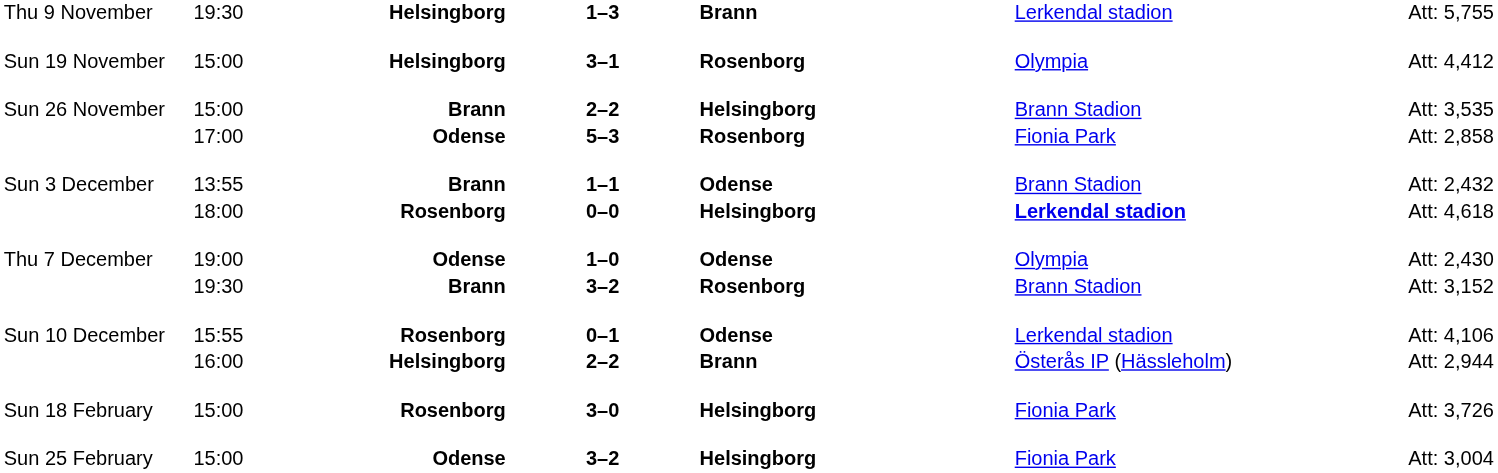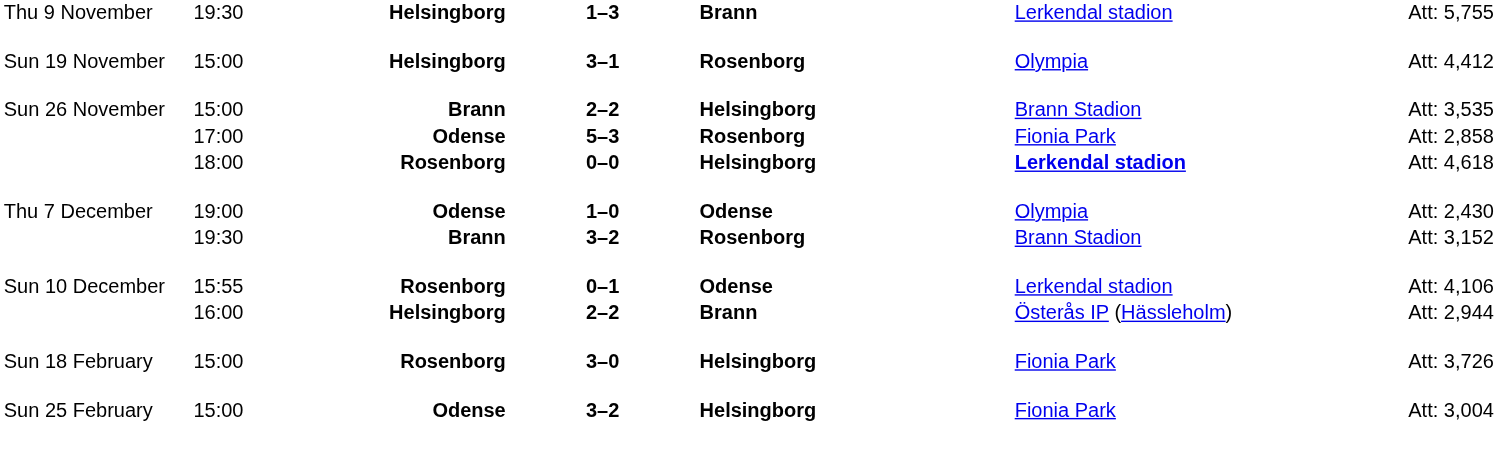- row: Sun 3 December | 13:55 | Brann | 1–1 | Odense | Brann Stadion | Att: 2,432
